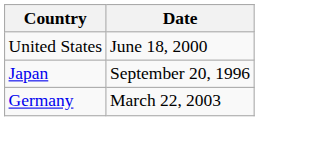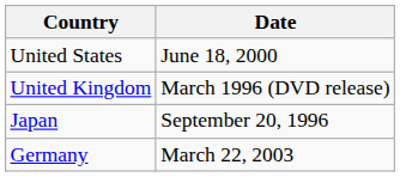+ row: United Kingdom | March 1996 (DVD release)
